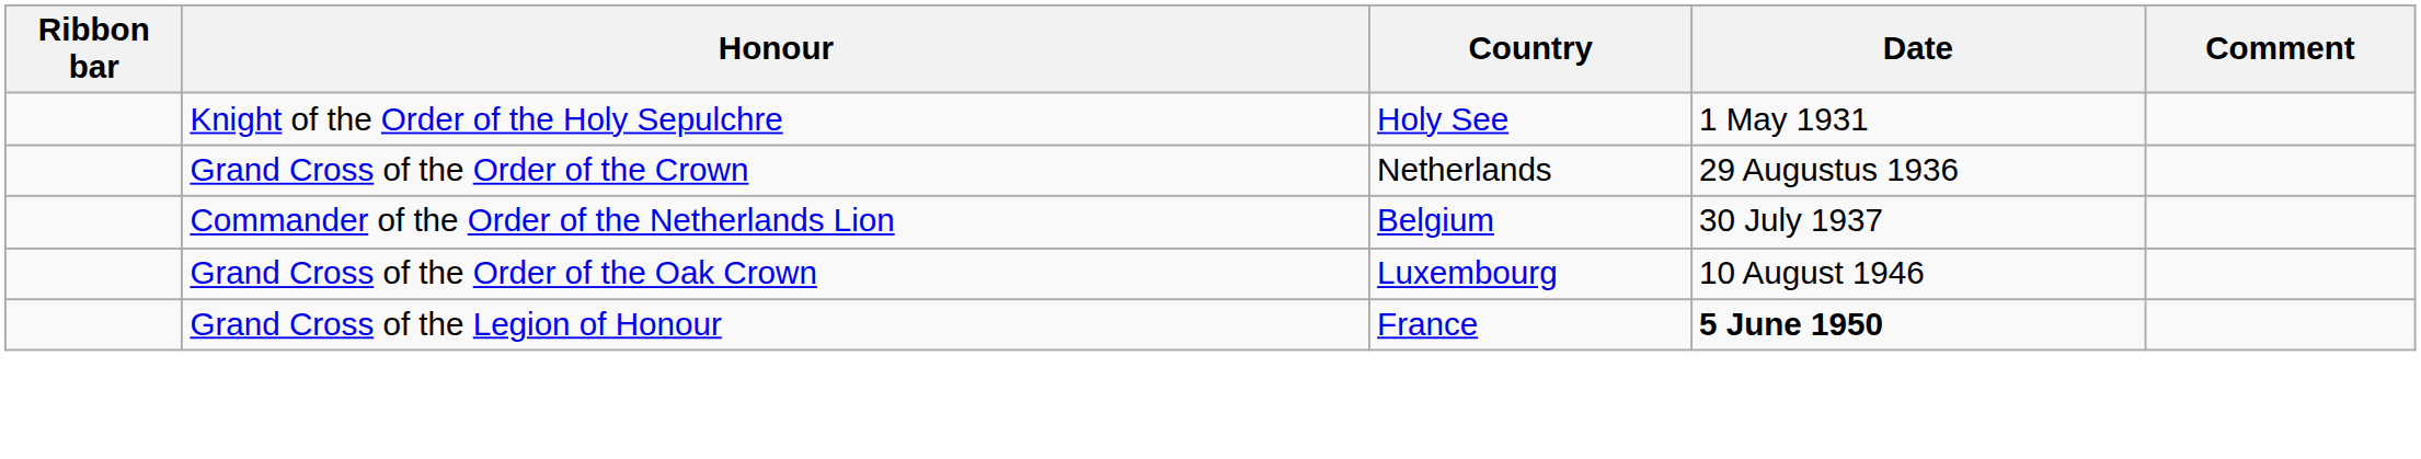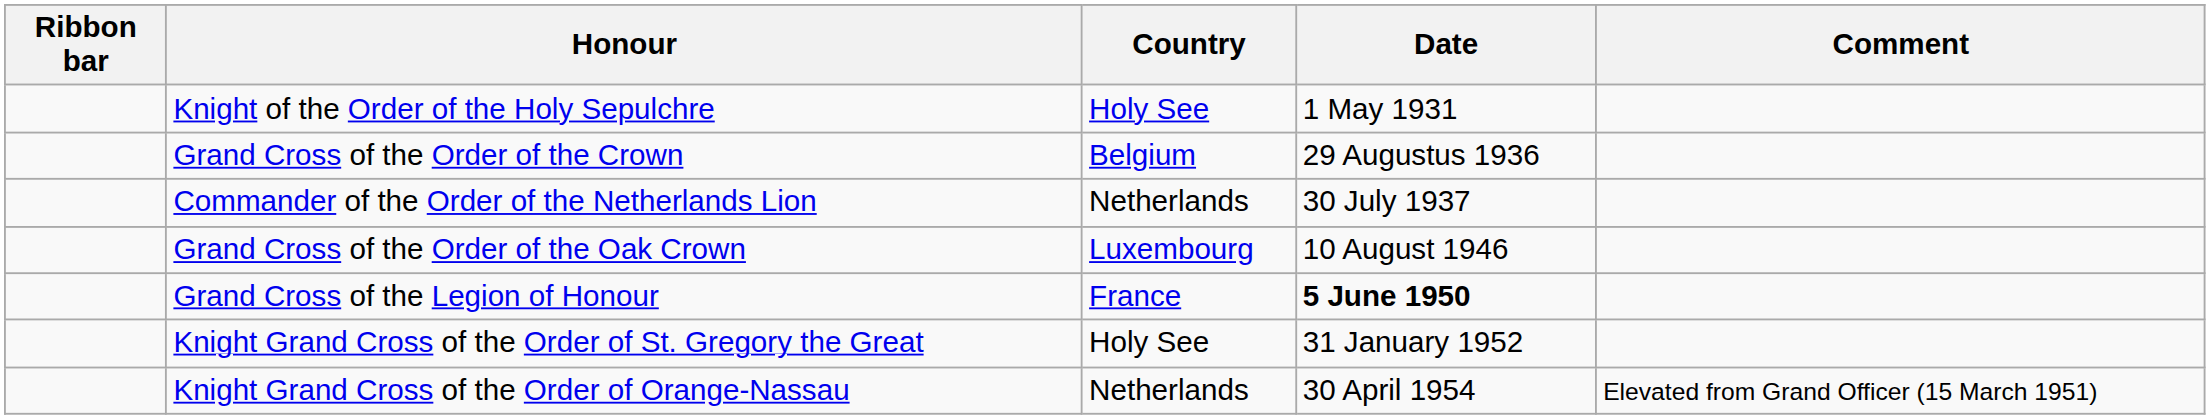Grand Cross of the Order of the Crown | Country: Netherlands -> Belgium
Commander of the Order of the Netherlands Lion | Country: Belgium -> Netherlands
+ row: Knight Grand Cross of the Order of St. Gregory the Great | Holy See | 31 January 1952
+ row: Knight Grand Cross of the Order of Orange-Nassau | Netherlands | 30 April 1954 | Elevated from Grand Officer (15 March 1951)
